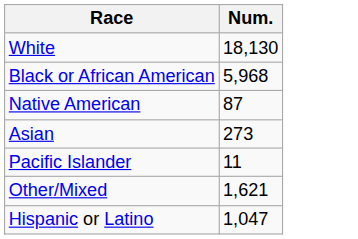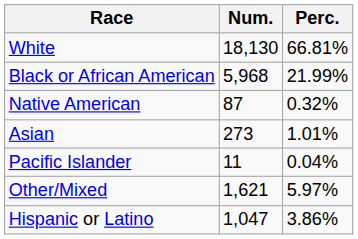+ column: Perc. | 66.81% | 21.99% | 0.32% | 1.01% | 0.04% | 5.97% | 3.86%
